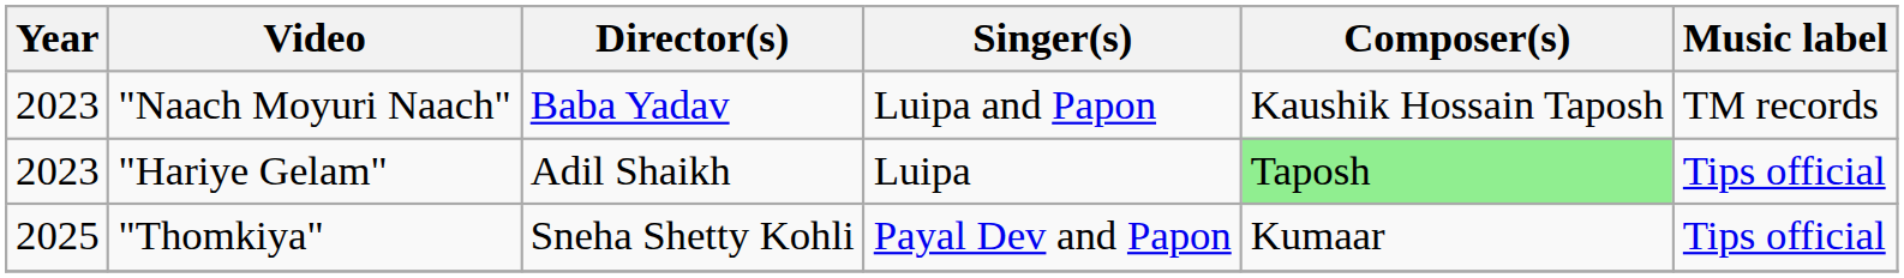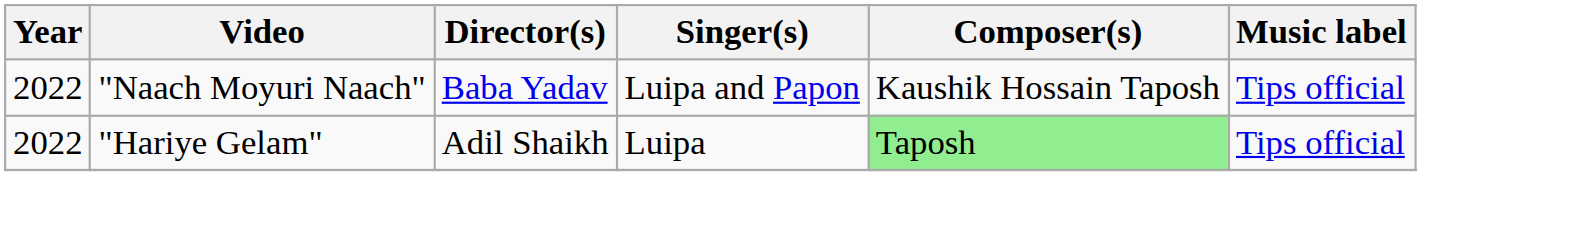"Naach Moyuri Naach" | Year: 2023 -> 2022
"Naach Moyuri Naach" | Music label: TM records -> Tips official
"Hariye Gelam" | Year: 2023 -> 2022
- row: 2025 | "Thomkiya" | Sneha Shetty Kohli | Payal Dev and Papon | Kumaar | Tips official
